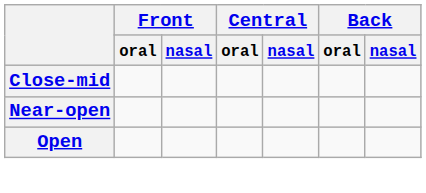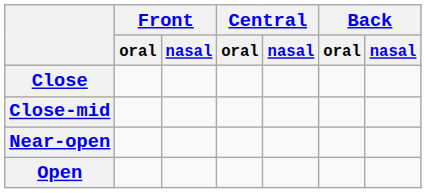+ row: Close
